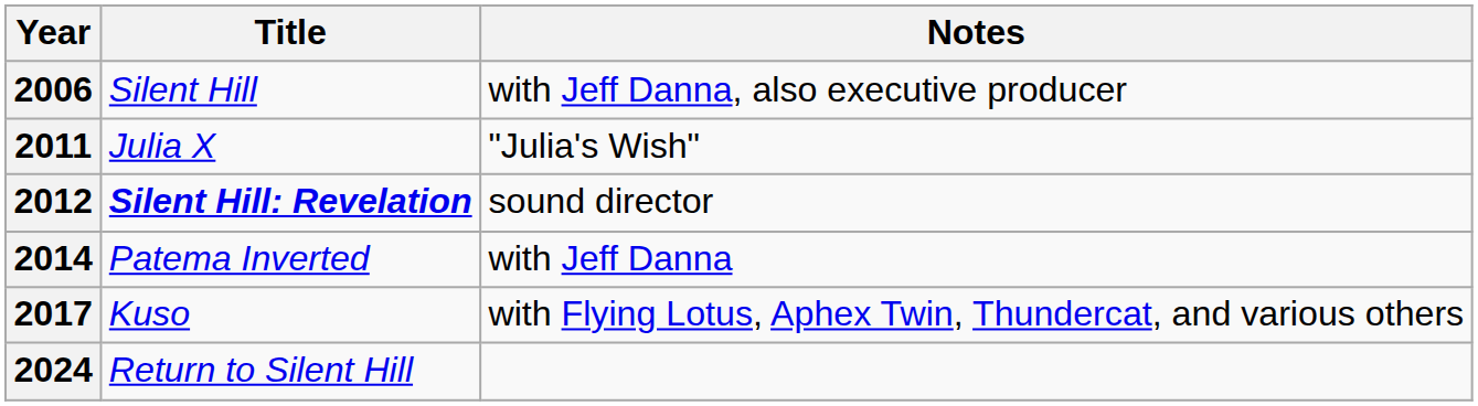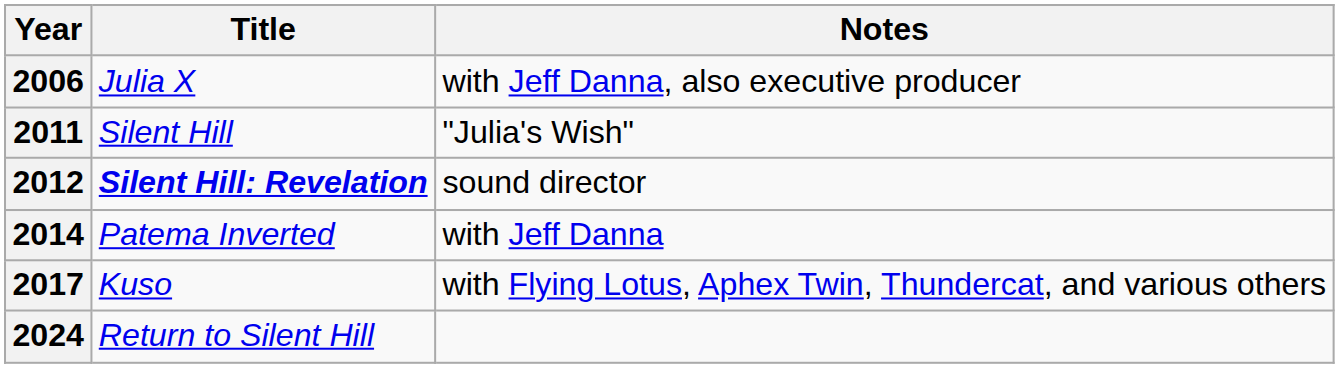2006 | Title: Silent Hill -> Julia X
2011 | Title: Julia X -> Silent Hill
